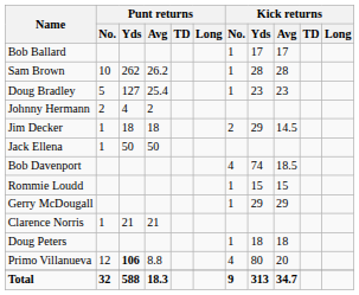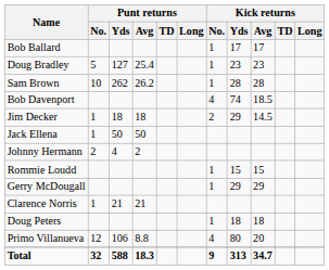rows swapped: Doug Bradley <-> Sam Brown
rows swapped: Bob Davenport <-> Johnny Hermann
Primo Villanueva | Punt returns / Yds: bold -> normal
